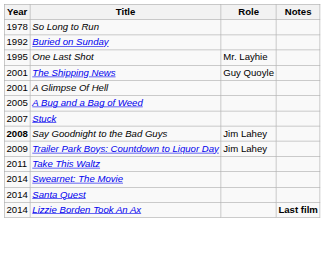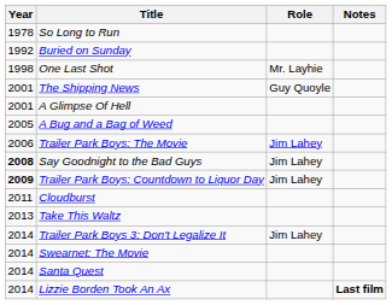One Last Shot | Year: 1995 -> 1998
+ row: 2006 | Trailer Park Boys: The Movie | Jim Lahey
- row: 2007 | Stuck
Trailer Park Boys: Countdown to Liquor Day | Year: normal -> bold
+ row: 2011 | Cloudburst
Take This Waltz | Year: 2011 -> 2013
+ row: 2014 | Trailer Park Boys 3: Don't Legalize It | Jim Lahey
